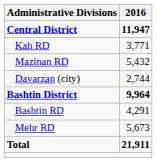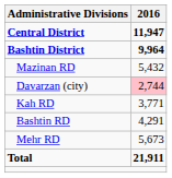rows swapped: Kah RD <-> Bashtin District
Davarzan (city) | 2016: no background -> pink background
